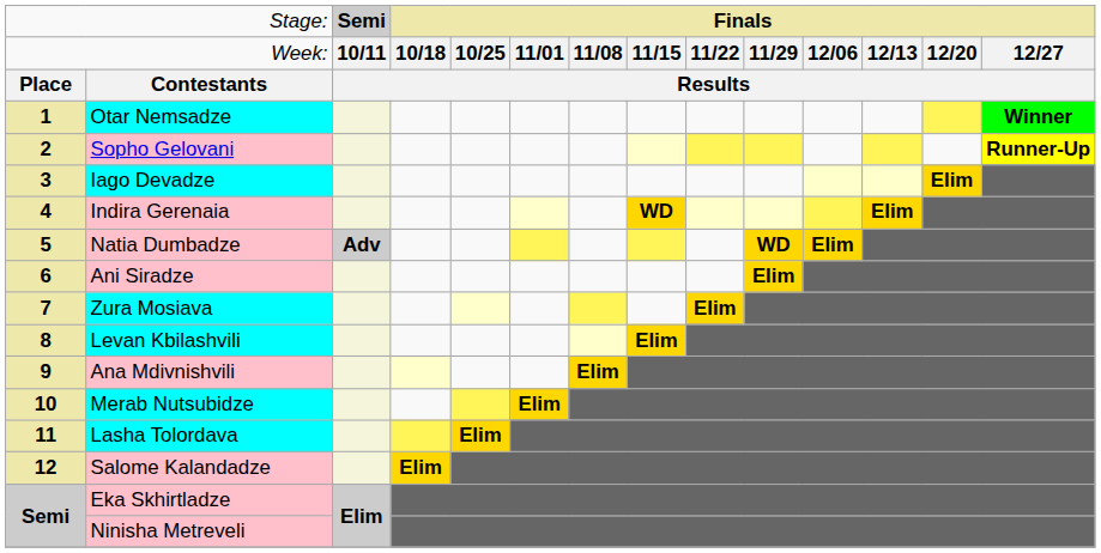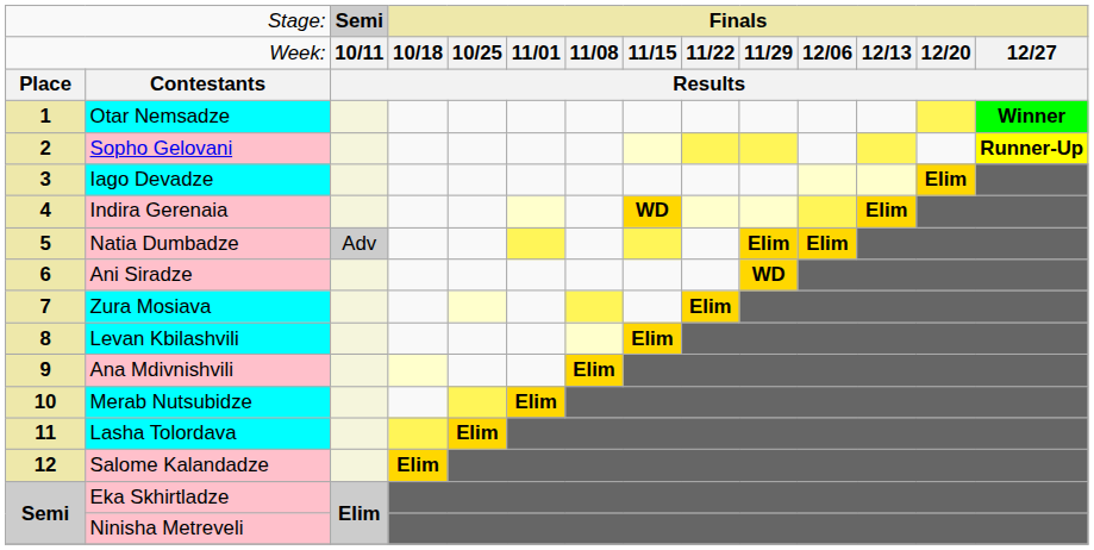Natia Dumbadze | column 3: bold -> normal
Natia Dumbadze | column 10: WD -> Elim
Ani Siradze | column 10: Elim -> WD
